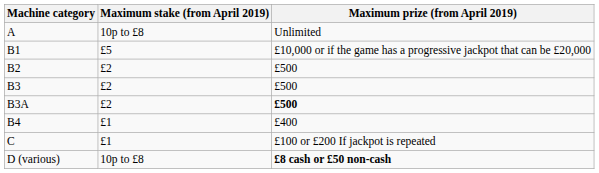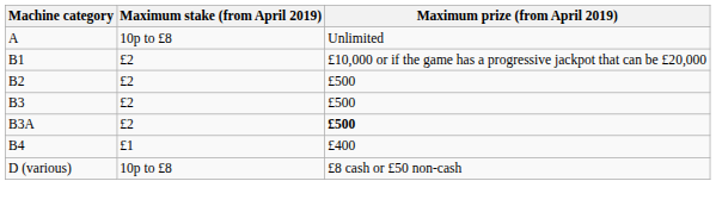B1 | Maximum stake (from April 2019): £5 -> £2
- row: C | £1 | £100 or £200 If jackpot is repeated
D (various) | Maximum prize (from April 2019): bold -> normal
